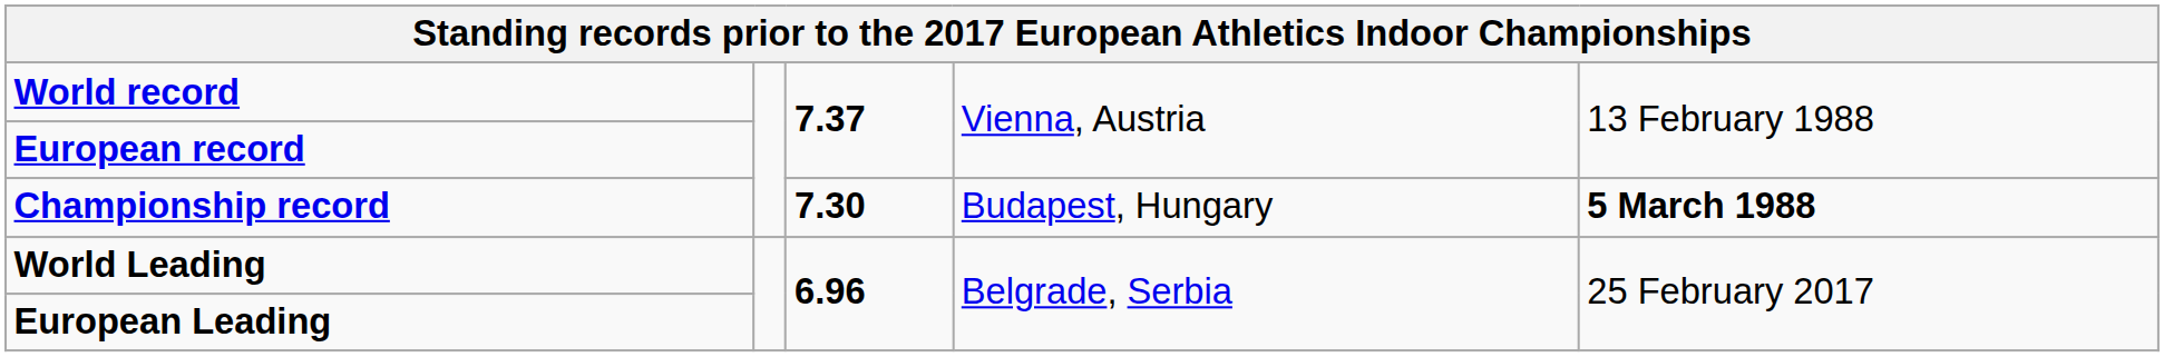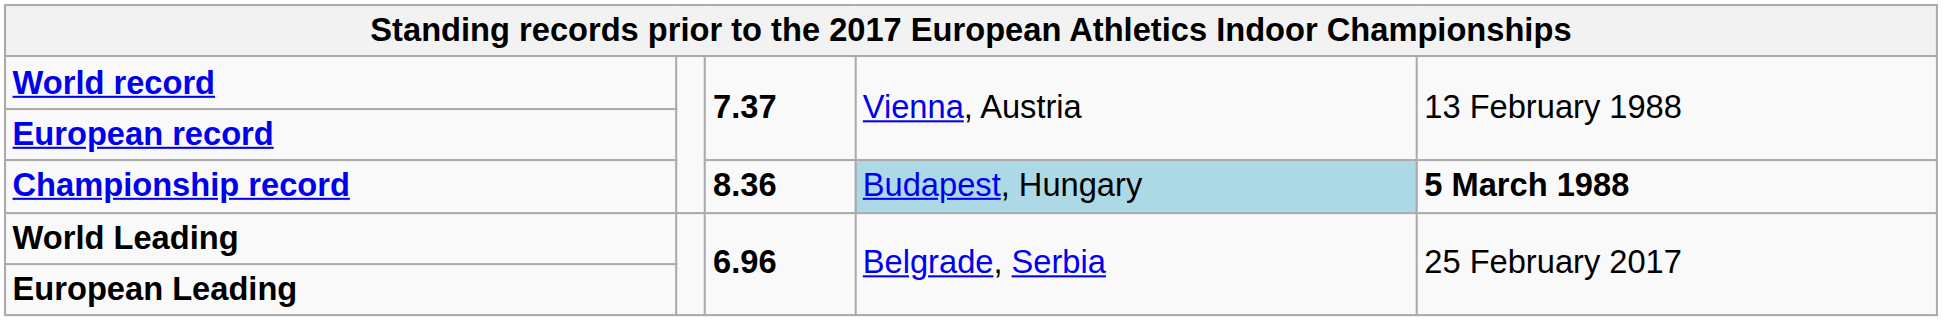Championship record | column 3: 7.30 -> 8.36
Championship record | column 4: no background -> lightblue background
